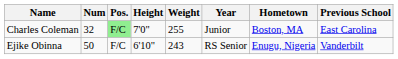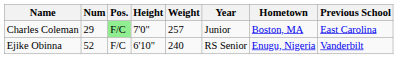Charles Coleman | Num: 32 -> 29
Charles Coleman | Weight: 255 -> 257
Ejike Obinna | Num: 50 -> 52
Ejike Obinna | Weight: 243 -> 240
